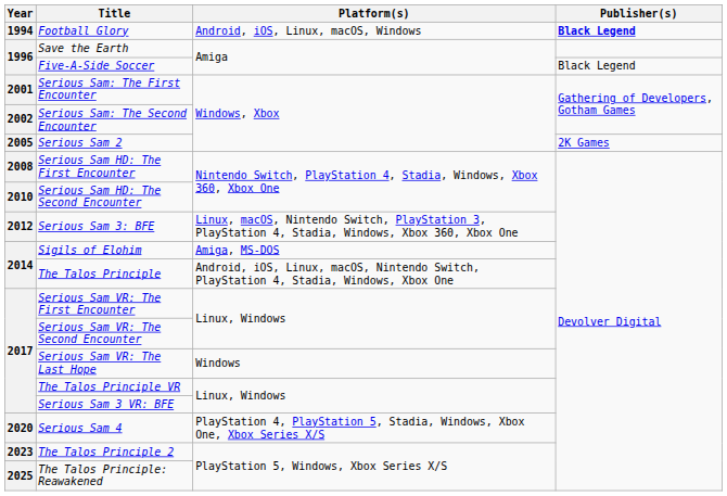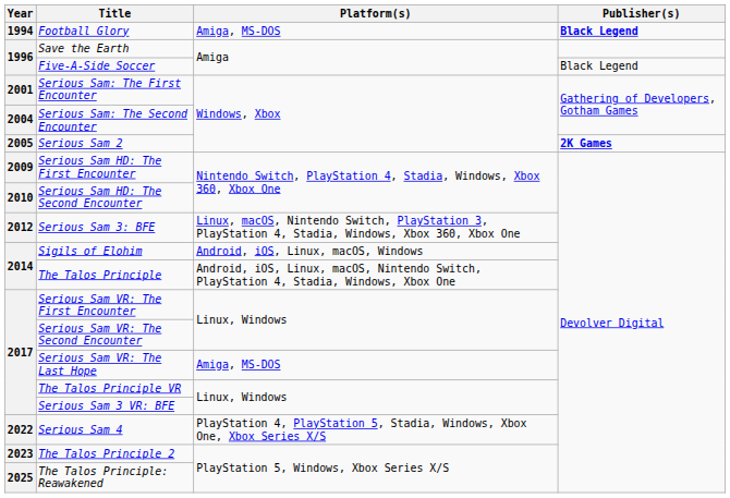Football Glory | Platform(s): Android, iOS, Linux, macOS, Windows -> Amiga, MS-DOS
Serious Sam: The Second Encounter | Year: 2002 -> 2004
Serious Sam 2 | Publisher(s): normal -> bold
Serious Sam HD: The First Encounter | Year: 2008 -> 2009
Sigils of Elohim | Platform(s): Amiga, MS-DOS -> Android, iOS, Linux, macOS, Windows
Serious Sam VR: The Last Hope | Platform(s): Windows -> Amiga, MS-DOS
Serious Sam 4 | Year: 2020 -> 2022
